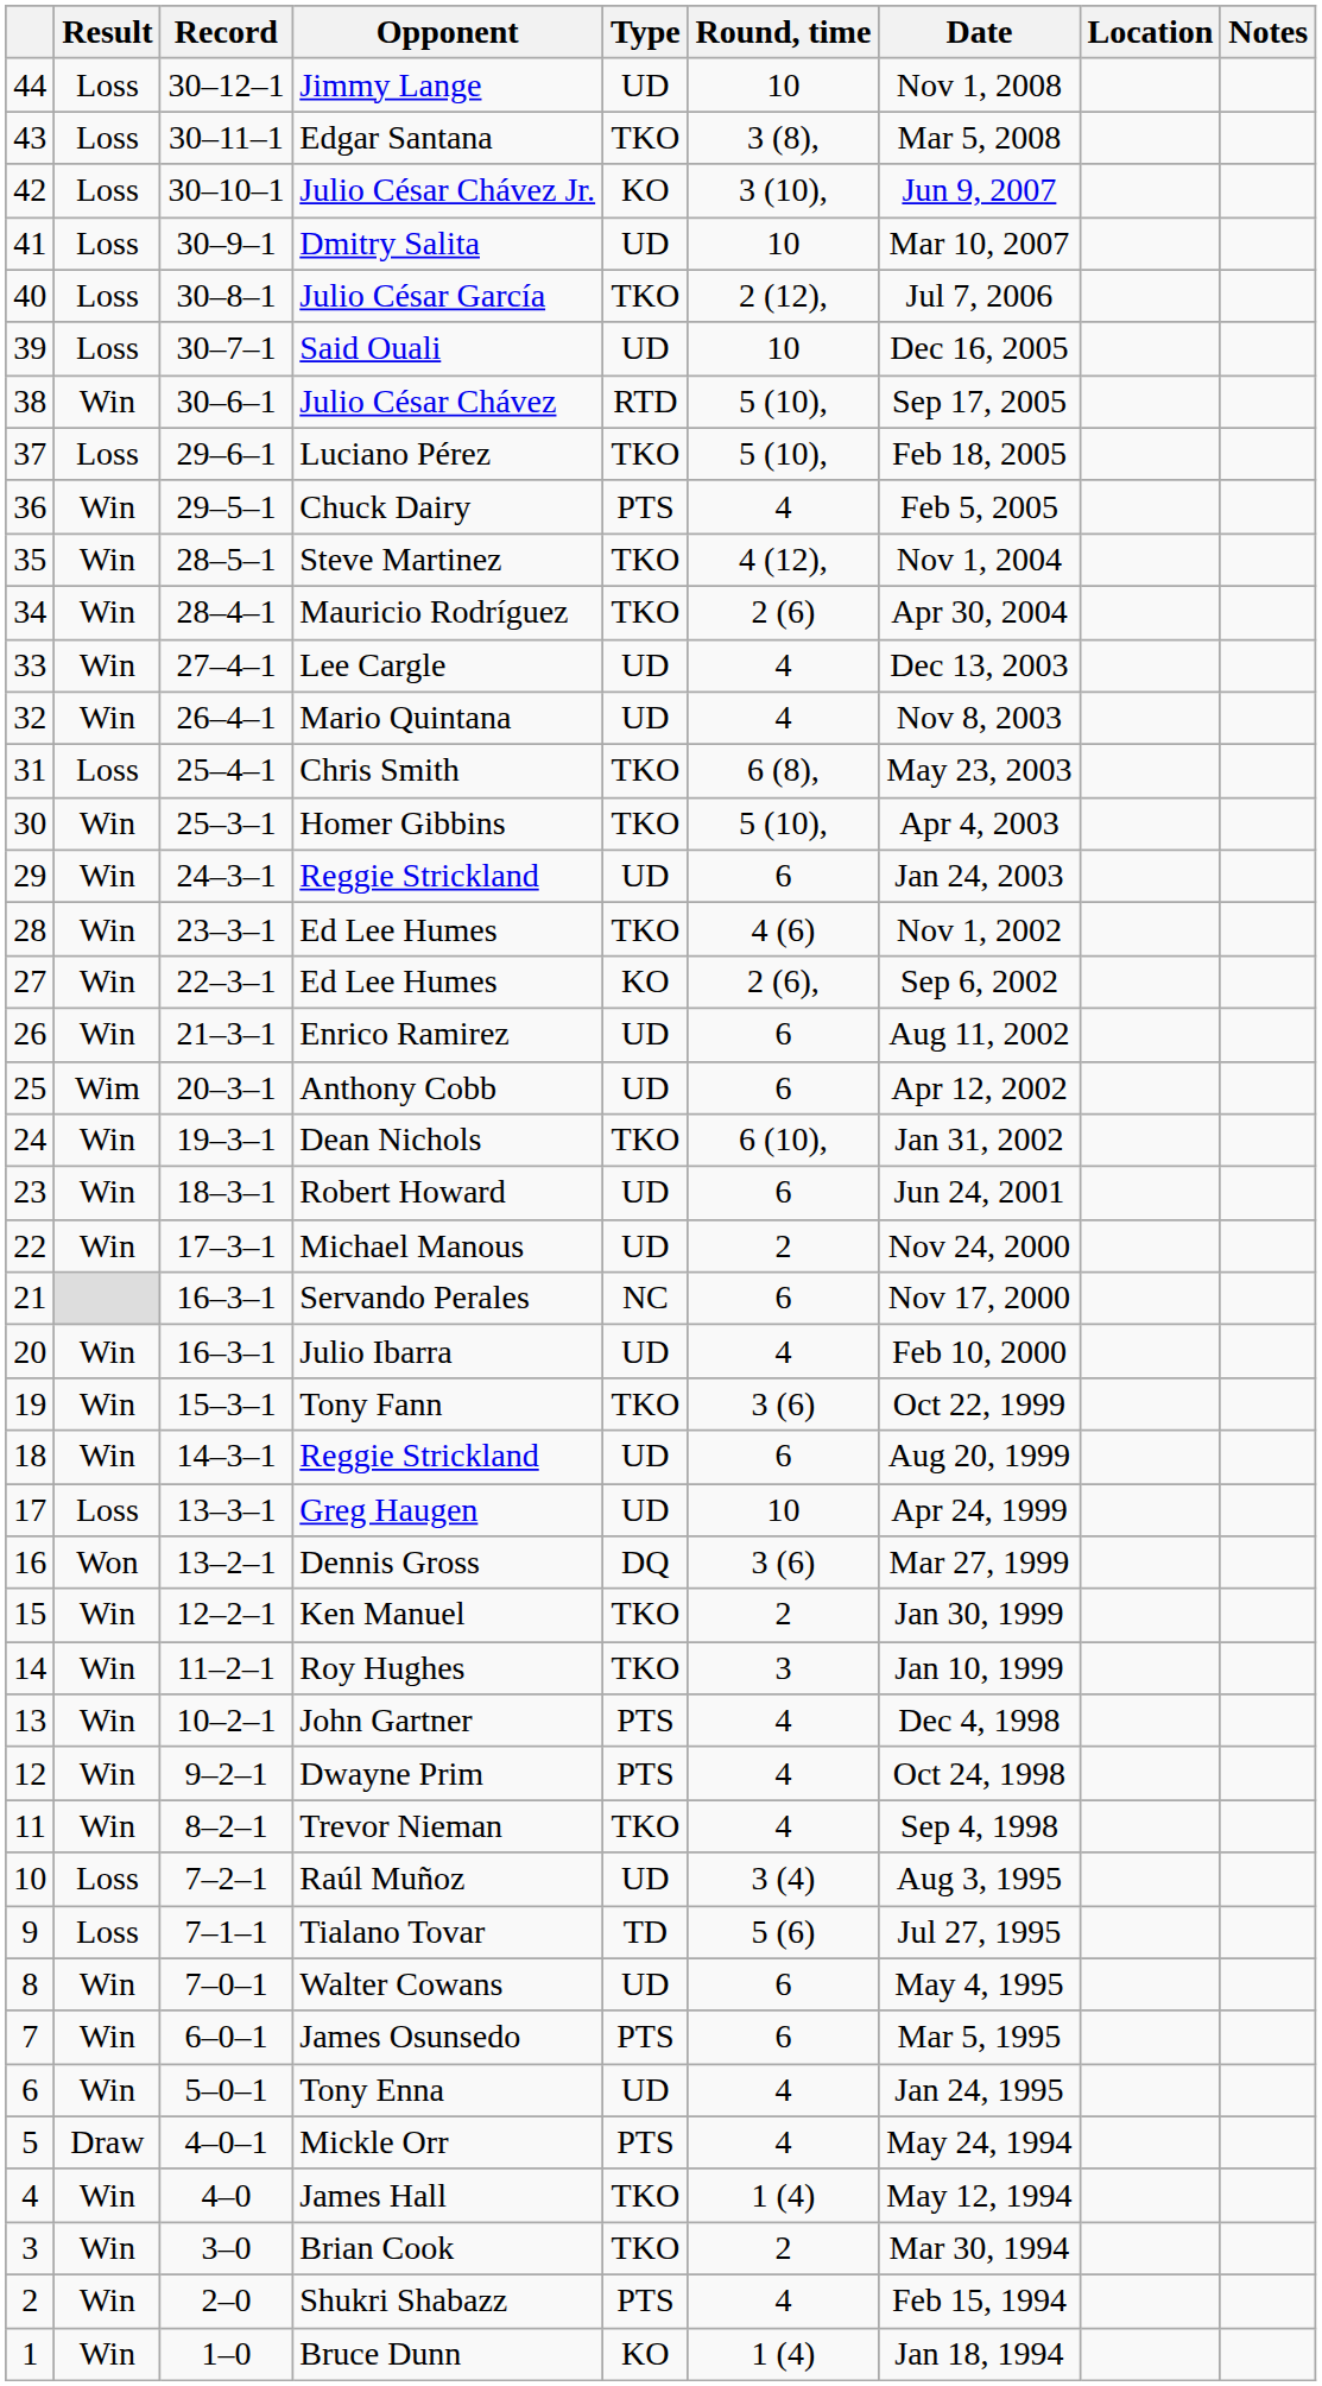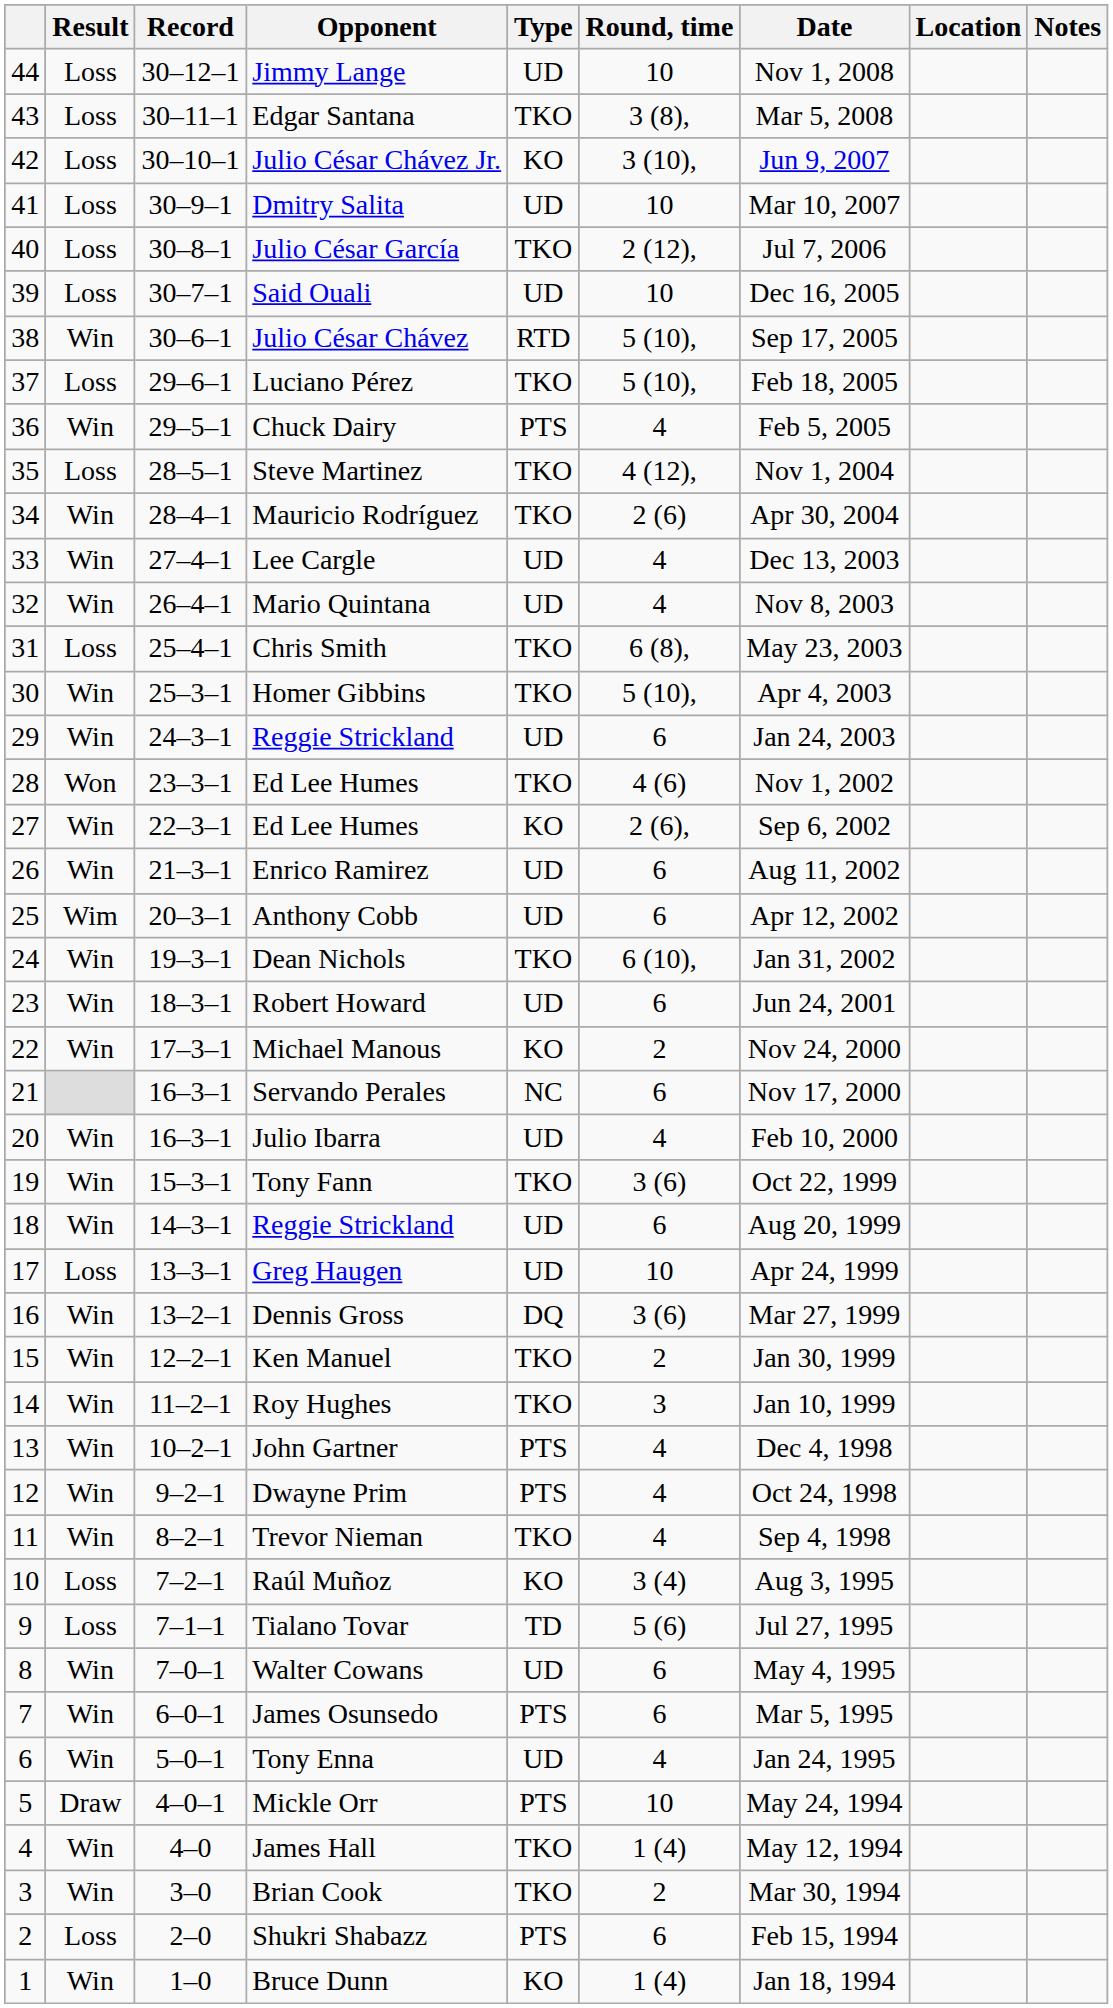Steve Martinez | Result: Win -> Loss
28 / Ed Lee Humes | Result: Win -> Won
Michael Manous | Type: UD -> KO
Dennis Gross | Result: Won -> Win
Raúl Muñoz | Type: UD -> KO
Mickle Orr | Round, time: 4 -> 10
Shukri Shabazz | Result: Win -> Loss
Shukri Shabazz | Round, time: 4 -> 6
